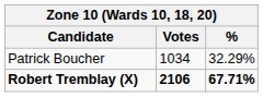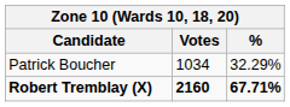Robert Tremblay (X) | Votes: 2106 -> 2160
